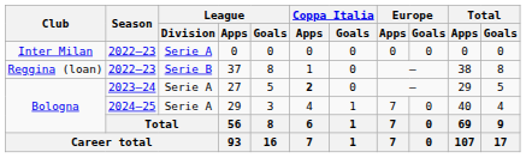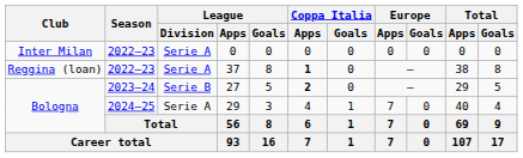37 | League / Division: Serie B -> Serie A
37 | Coppa Italia / Apps: normal -> bold
27 | League / Division: Serie A -> Serie B
